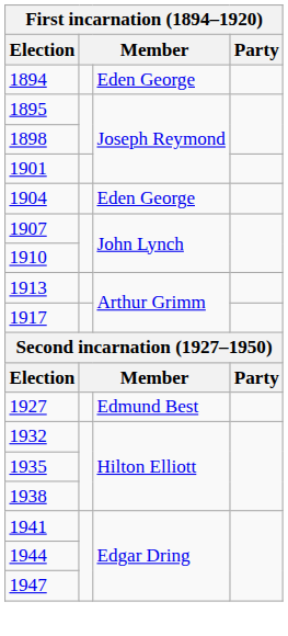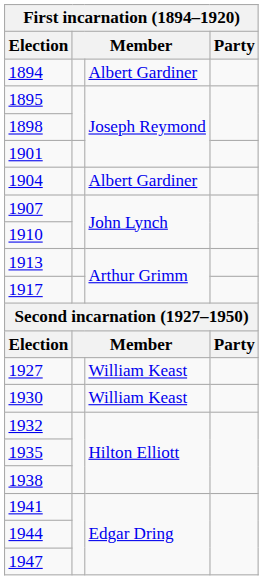1894 | column 3: Eden George -> Albert Gardiner
1904 | column 3: Eden George -> Albert Gardiner
1927 | column 3: Edmund Best -> William Keast
+ row: 1930 | William Keast
